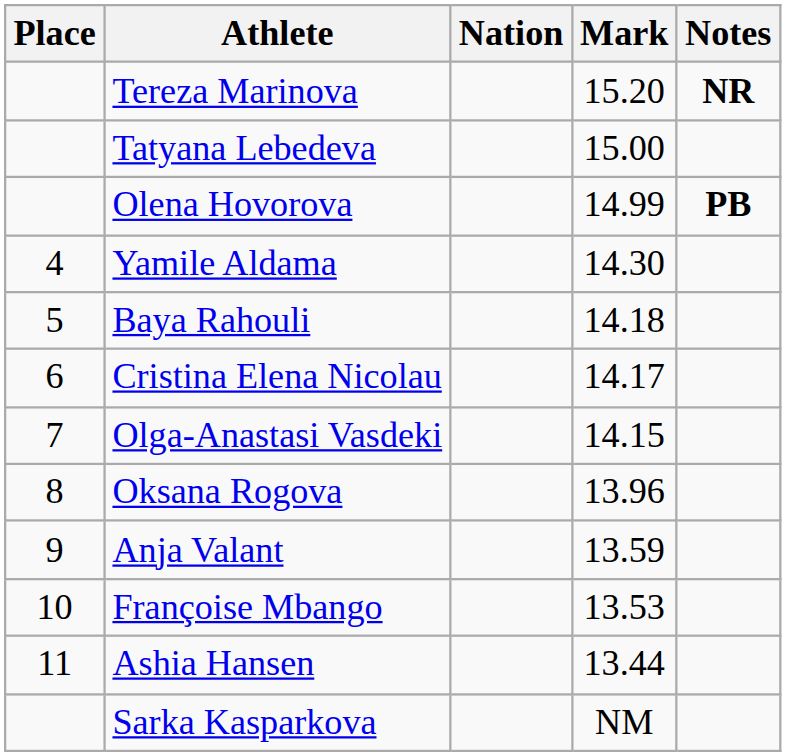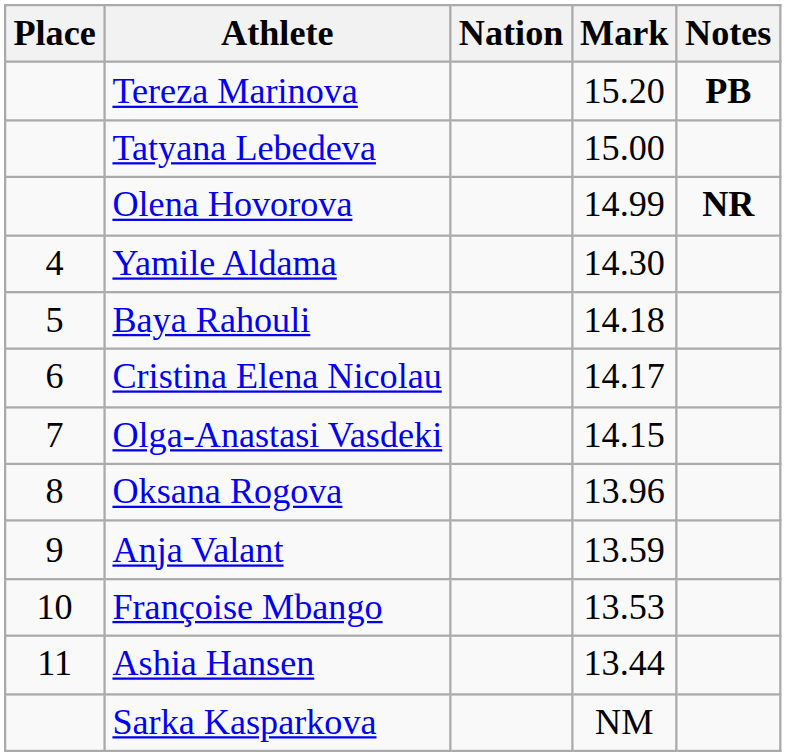Tereza Marinova | Notes: NR -> PB
Olena Hovorova | Notes: PB -> NR
